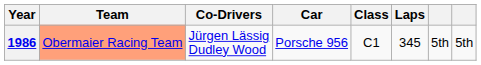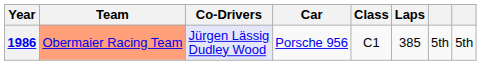1986 | Co-Drivers: no background -> lavender background
1986 | Laps: 345 -> 385
